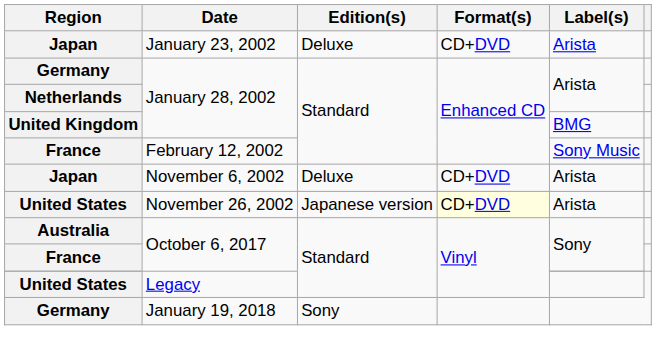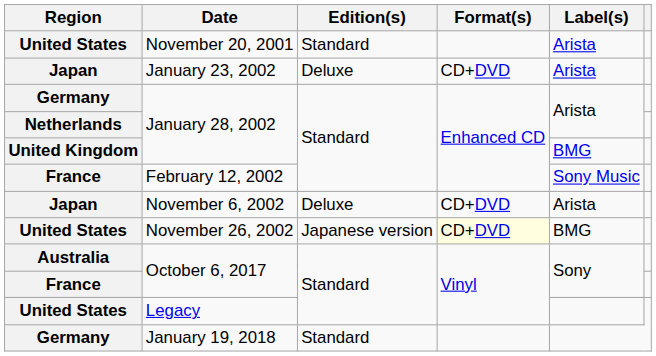+ row: United States | November 20, 2001 | Standard | Arista
November 26, 2002 | Label(s): Arista -> BMG
January 19, 2018 | Edition(s): Sony -> Standard
